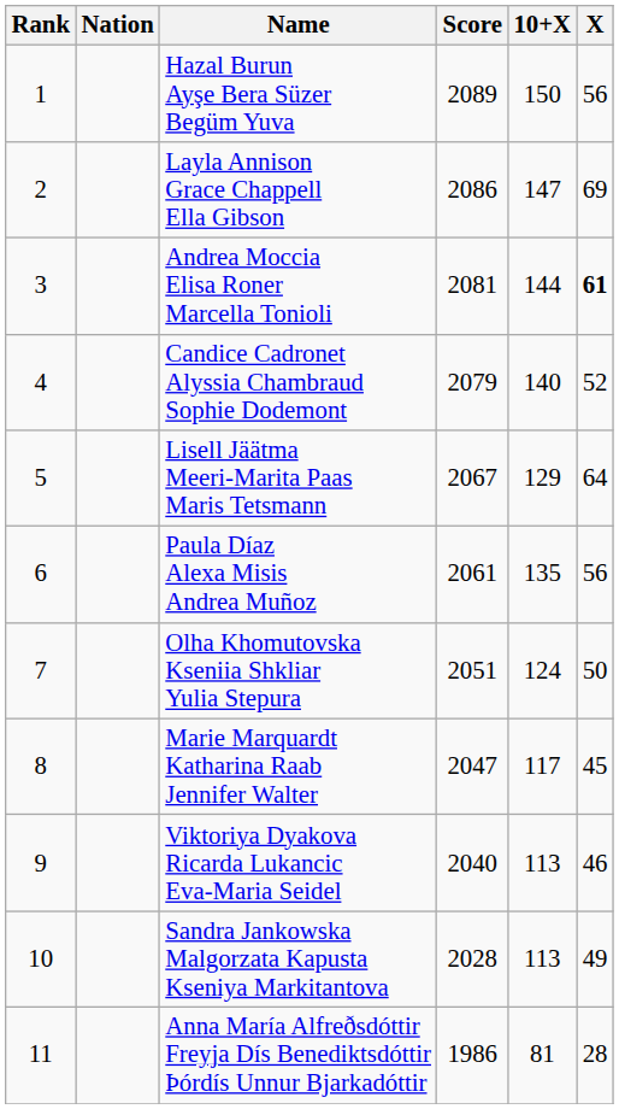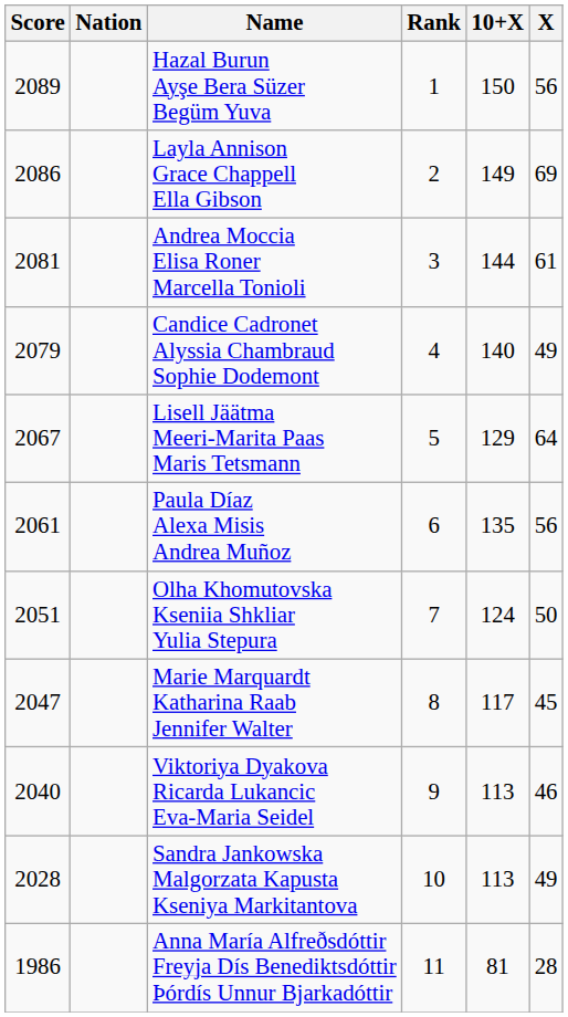columns swapped: Rank <-> Score
Layla Annison Grace Chappell Ella Gibson | 10+X: 147 -> 149
Andrea Moccia Elisa Roner Marcella Tonioli | X: bold -> normal
Candice Cadronet Alyssia Chambraud Sophie Dodemont | X: 52 -> 49
